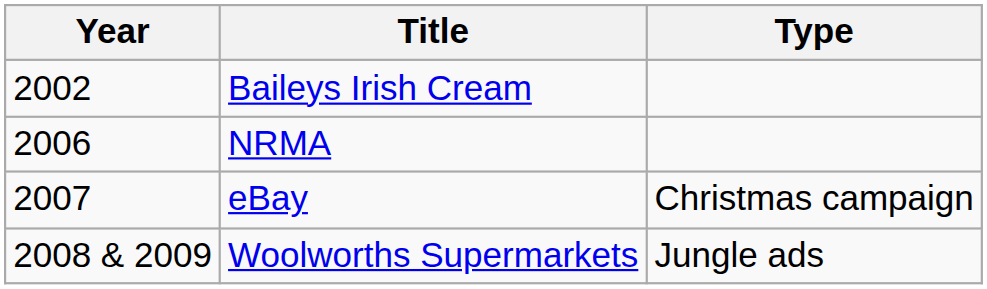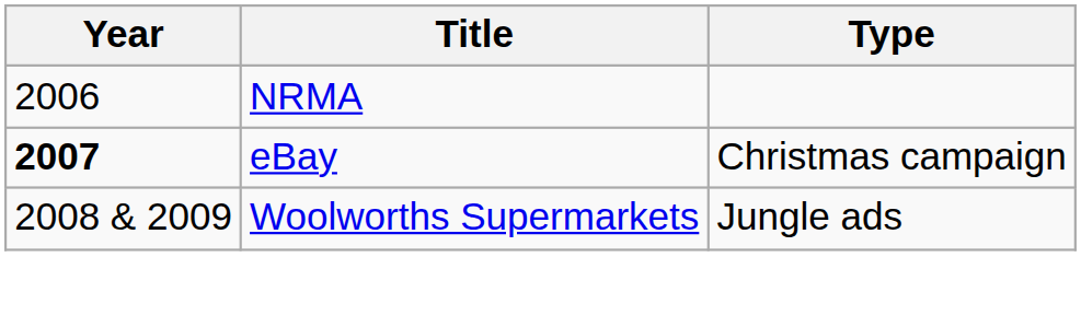- row: 2002 | Baileys Irish Cream
eBay | Year: normal -> bold
